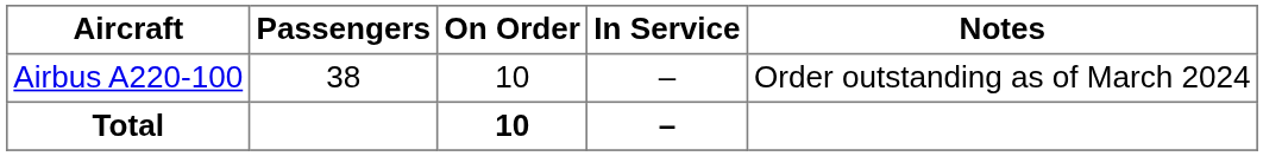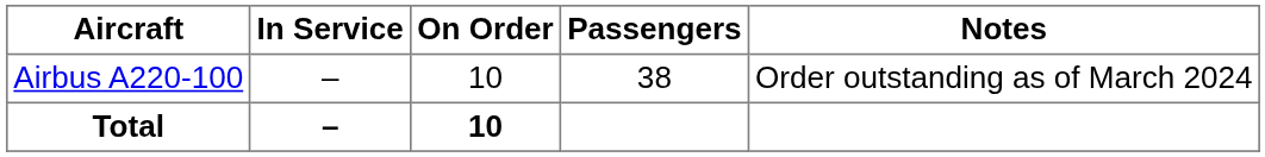columns swapped: In Service <-> Passengers
